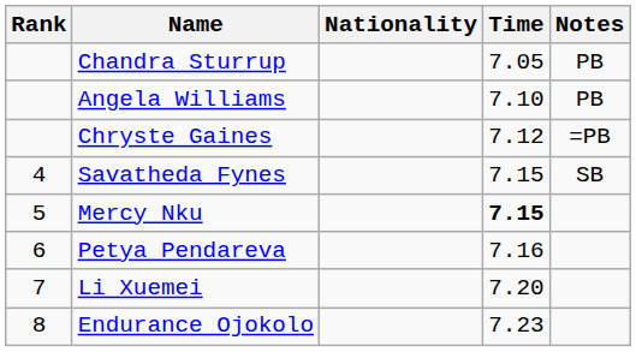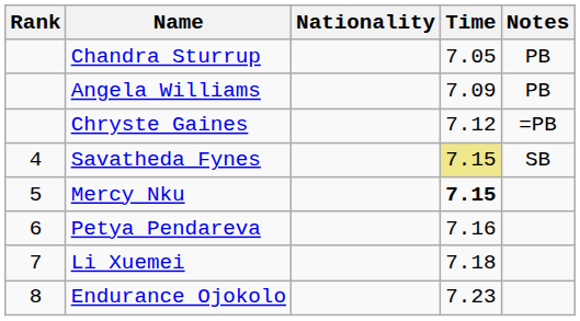Angela Williams | Time: 7.10 -> 7.09
Savatheda Fynes | Time: no background -> khaki background
Li Xuemei | Time: 7.20 -> 7.18
